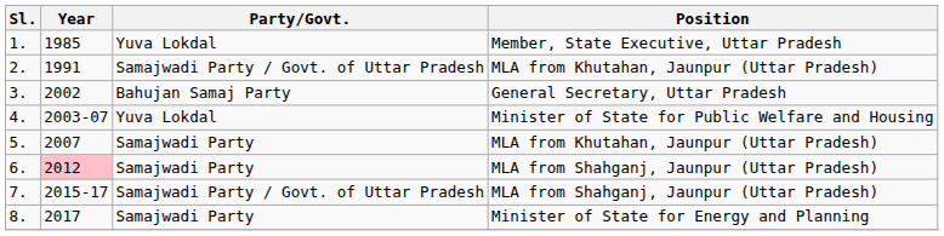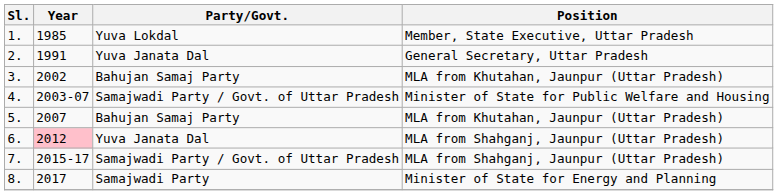2. | Party/Govt.: Samajwadi Party / Govt. of Uttar Pradesh -> Yuva Janata Dal
2. | Position: MLA from Khutahan, Jaunpur (Uttar Pradesh) -> General Secretary, Uttar Pradesh
3. | Position: General Secretary, Uttar Pradesh -> MLA from Khutahan, Jaunpur (Uttar Pradesh)
4. | Party/Govt.: Yuva Lokdal -> Samajwadi Party / Govt. of Uttar Pradesh
5. | Party/Govt.: Samajwadi Party -> Bahujan Samaj Party
6. | Party/Govt.: Samajwadi Party -> Yuva Janata Dal
